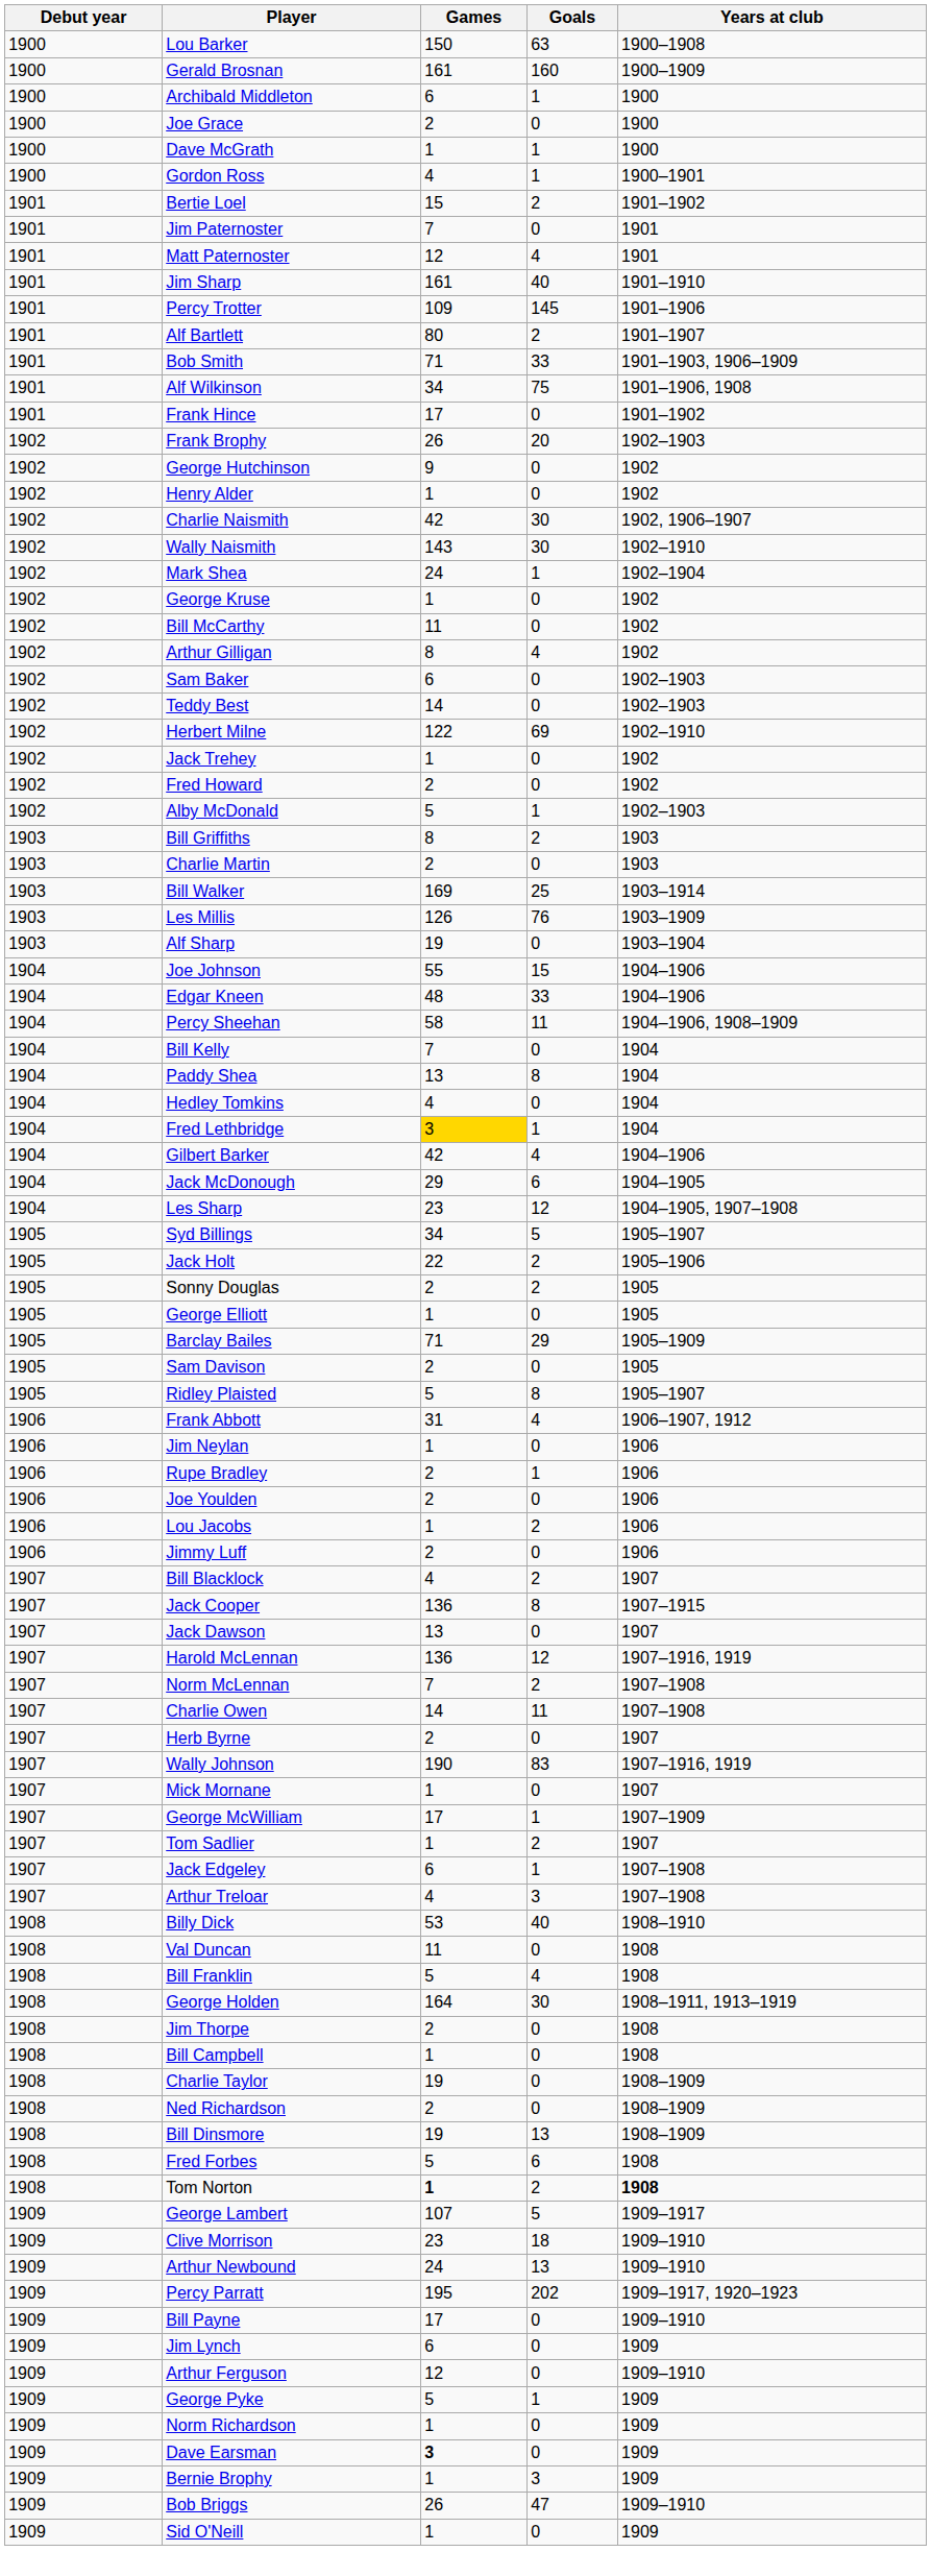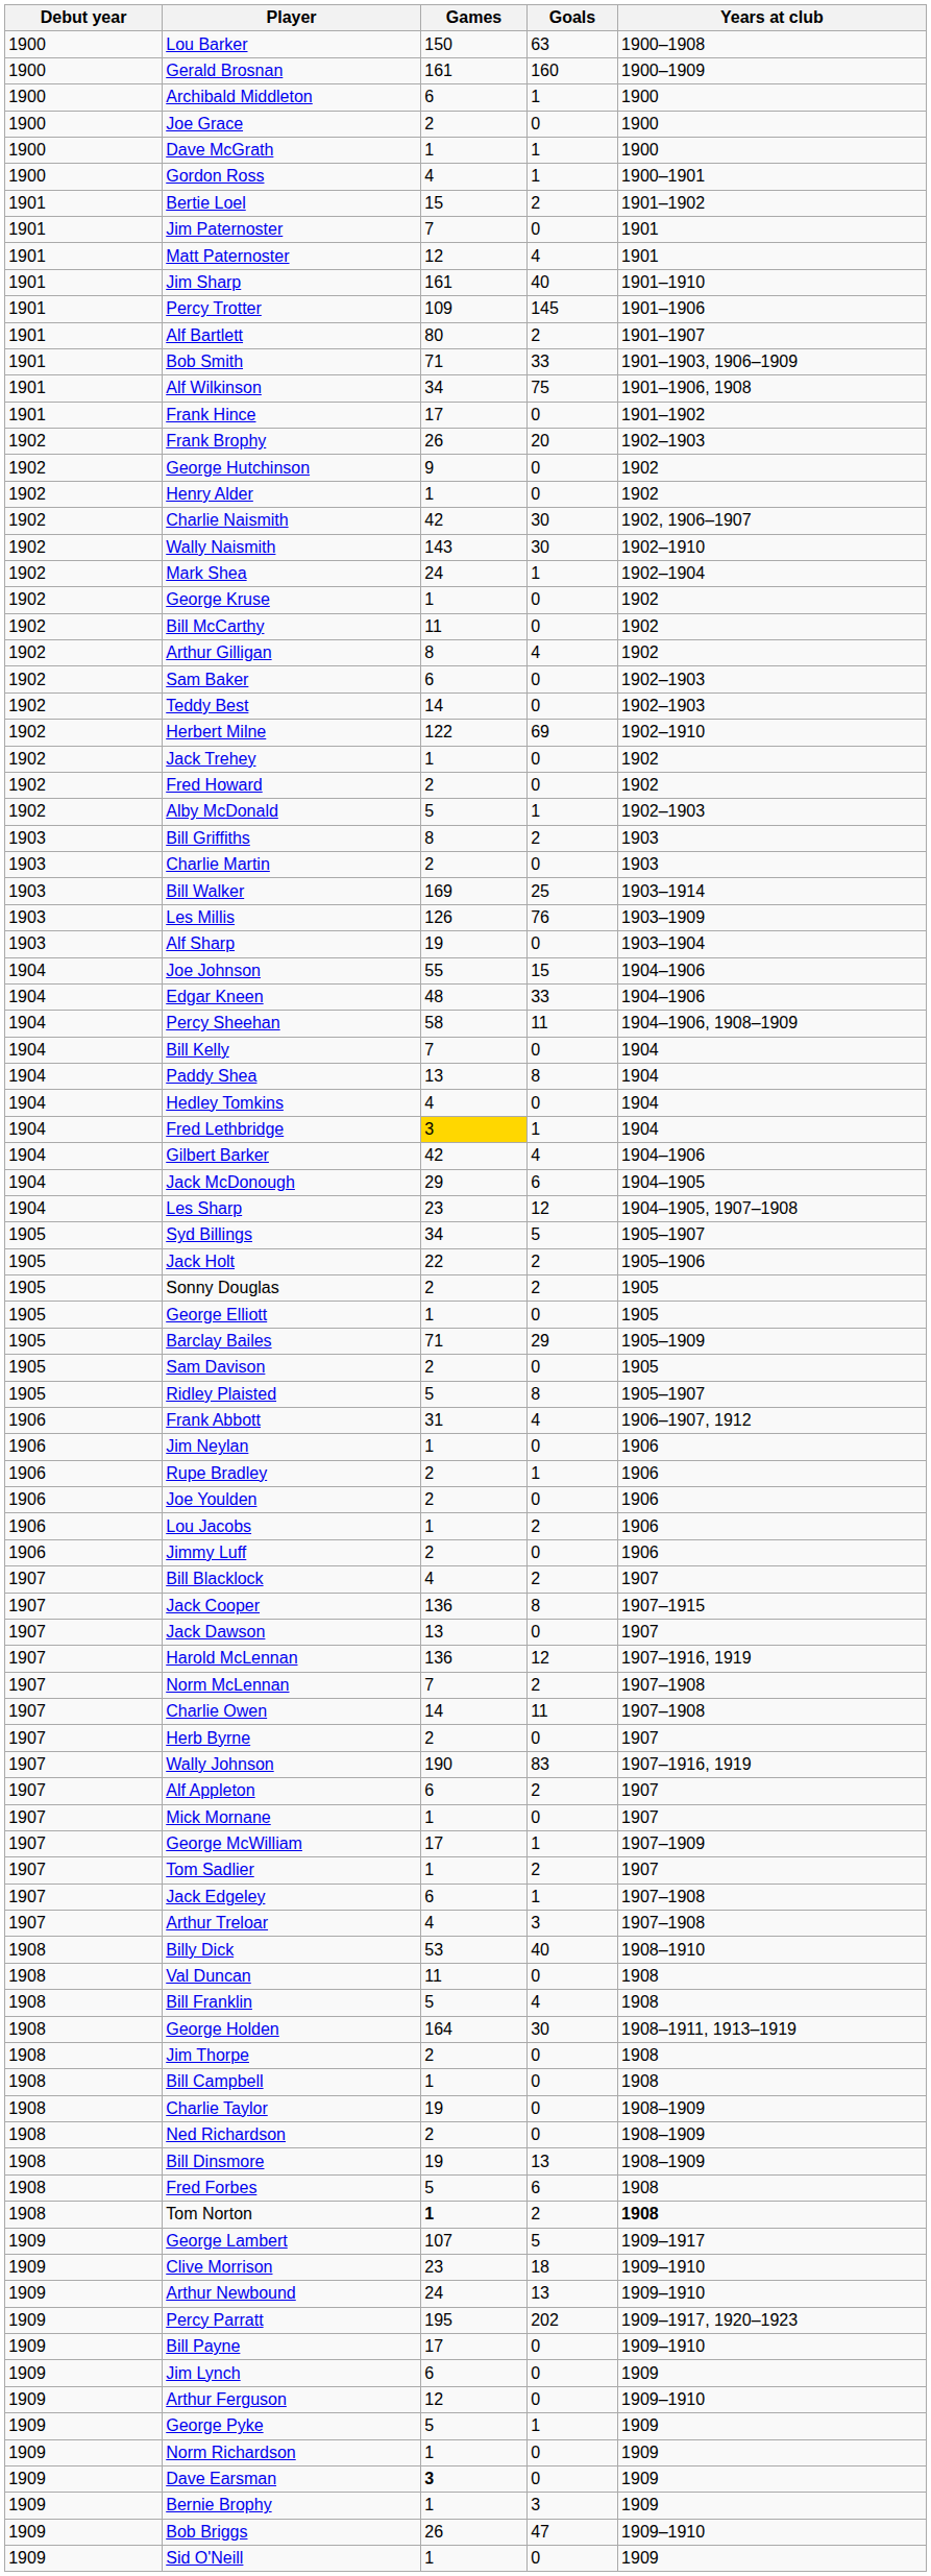+ row: 1907 | Alf Appleton | 6 | 2 | 1907
